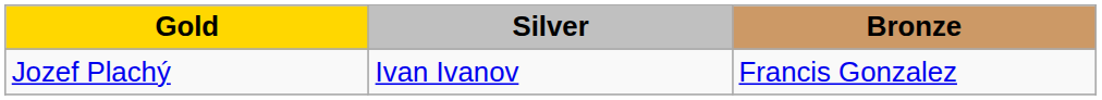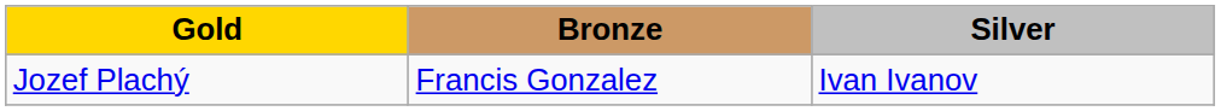columns swapped: Silver <-> Bronze
